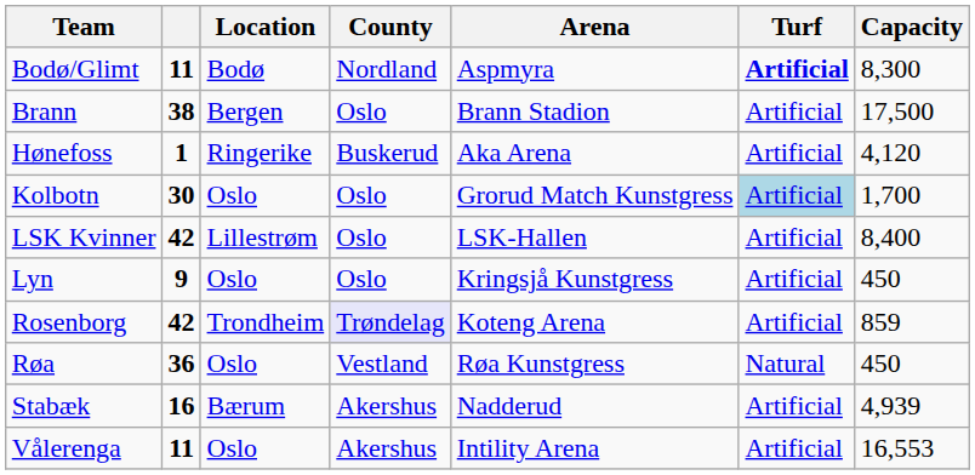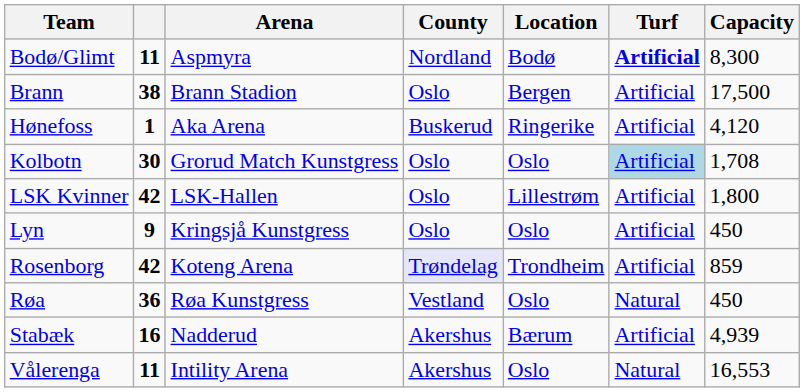columns swapped: Location <-> Arena
Kolbotn | Capacity: 1,700 -> 1,708
LSK Kvinner | Capacity: 8,400 -> 1,800
Vålerenga | Turf: Artificial -> Natural
